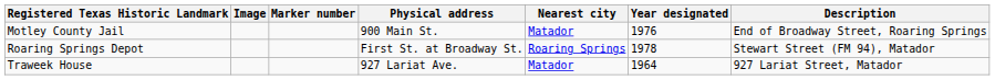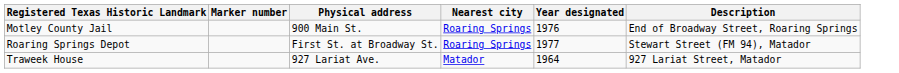- column: Image
Motley County Jail | Nearest city: Matador -> Roaring Springs
Roaring Springs Depot | Year designated: 1978 -> 1977
